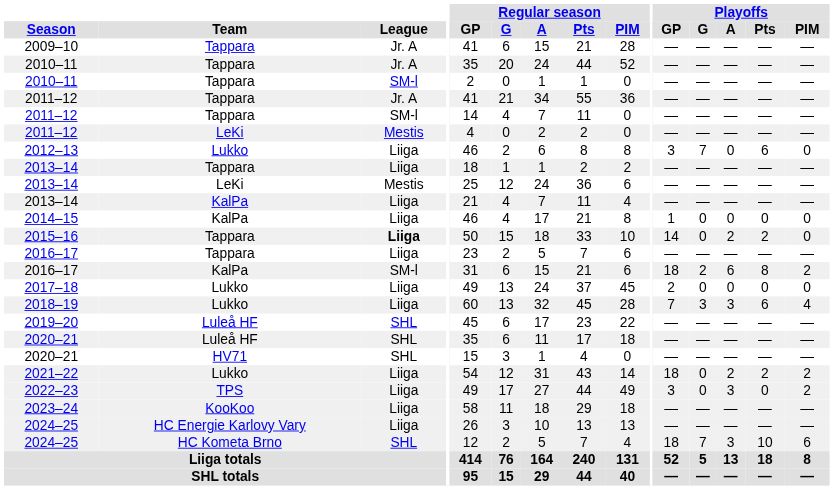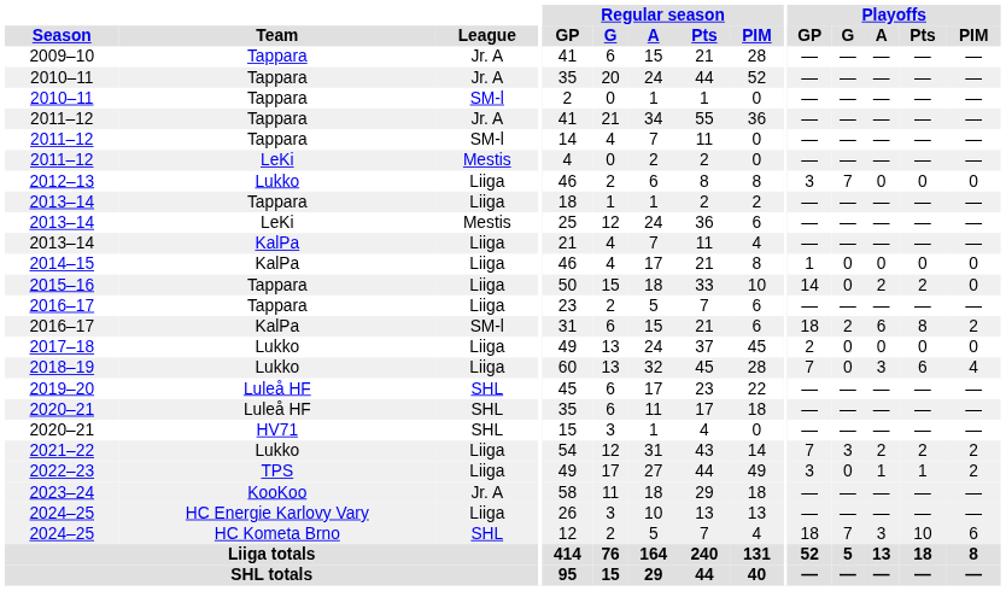2012–13 | Playoffs / Pts: 6 -> 0
2015–16 | League: bold -> normal
2018–19 | Playoffs / G: 3 -> 0
2021–22 | Playoffs / GP: 18 -> 7
2021–22 | Playoffs / G: 0 -> 3
2022–23 | Playoffs / A: 3 -> 1
2022–23 | Playoffs / Pts: 0 -> 1
2023–24 | League: Liiga -> Jr. A
